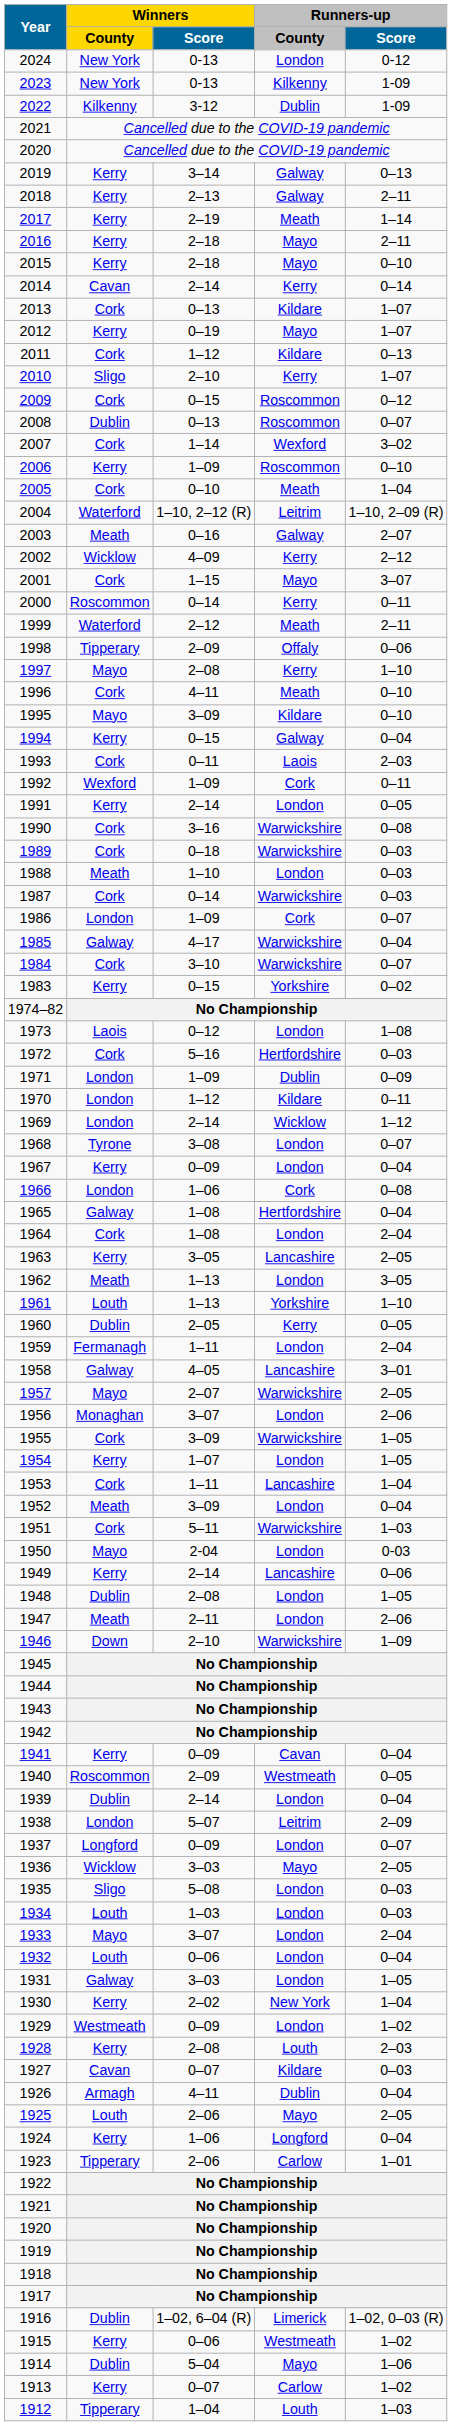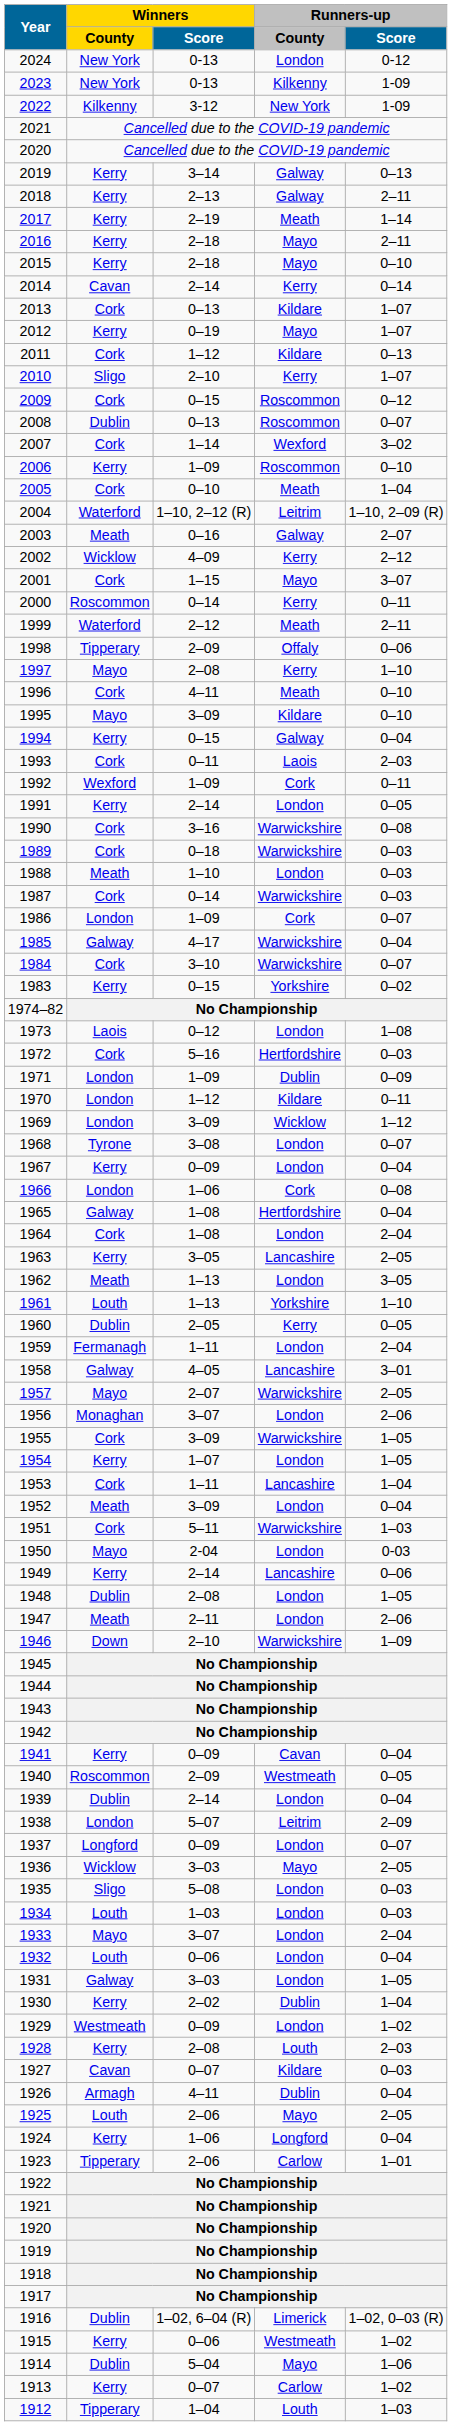2022 | Runners-up / County: Dublin -> New York
1969 | Winners / Score: 2–14 -> 3–09
1930 | Runners-up / County: New York -> Dublin
